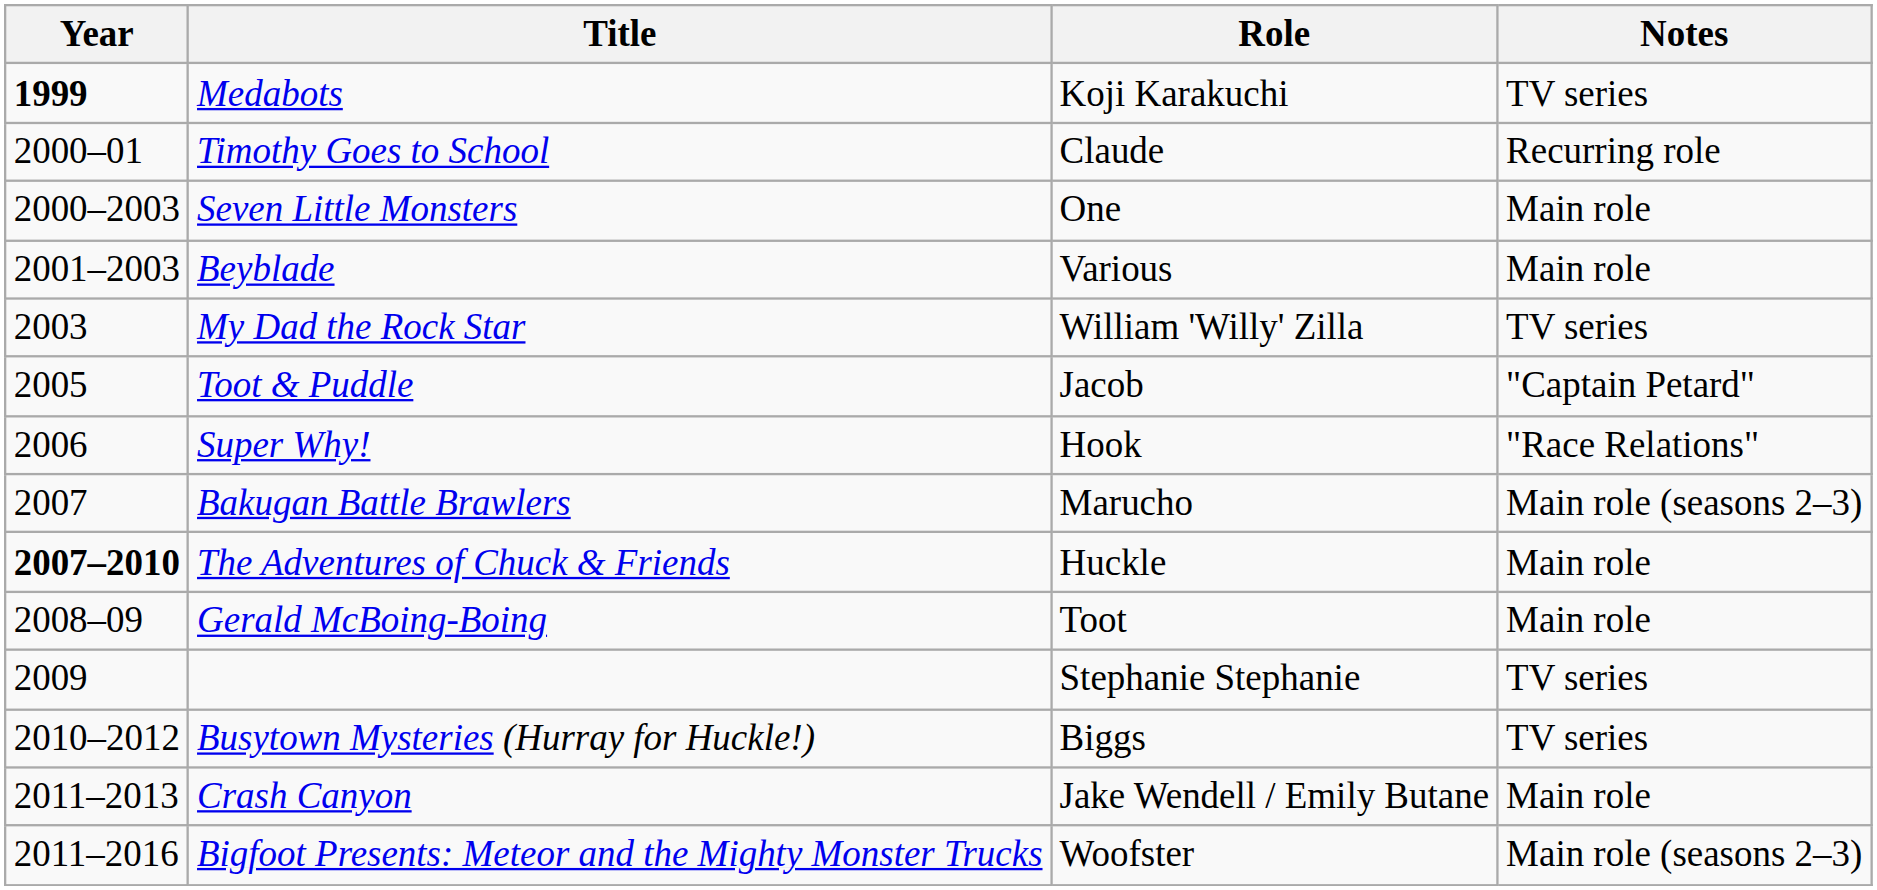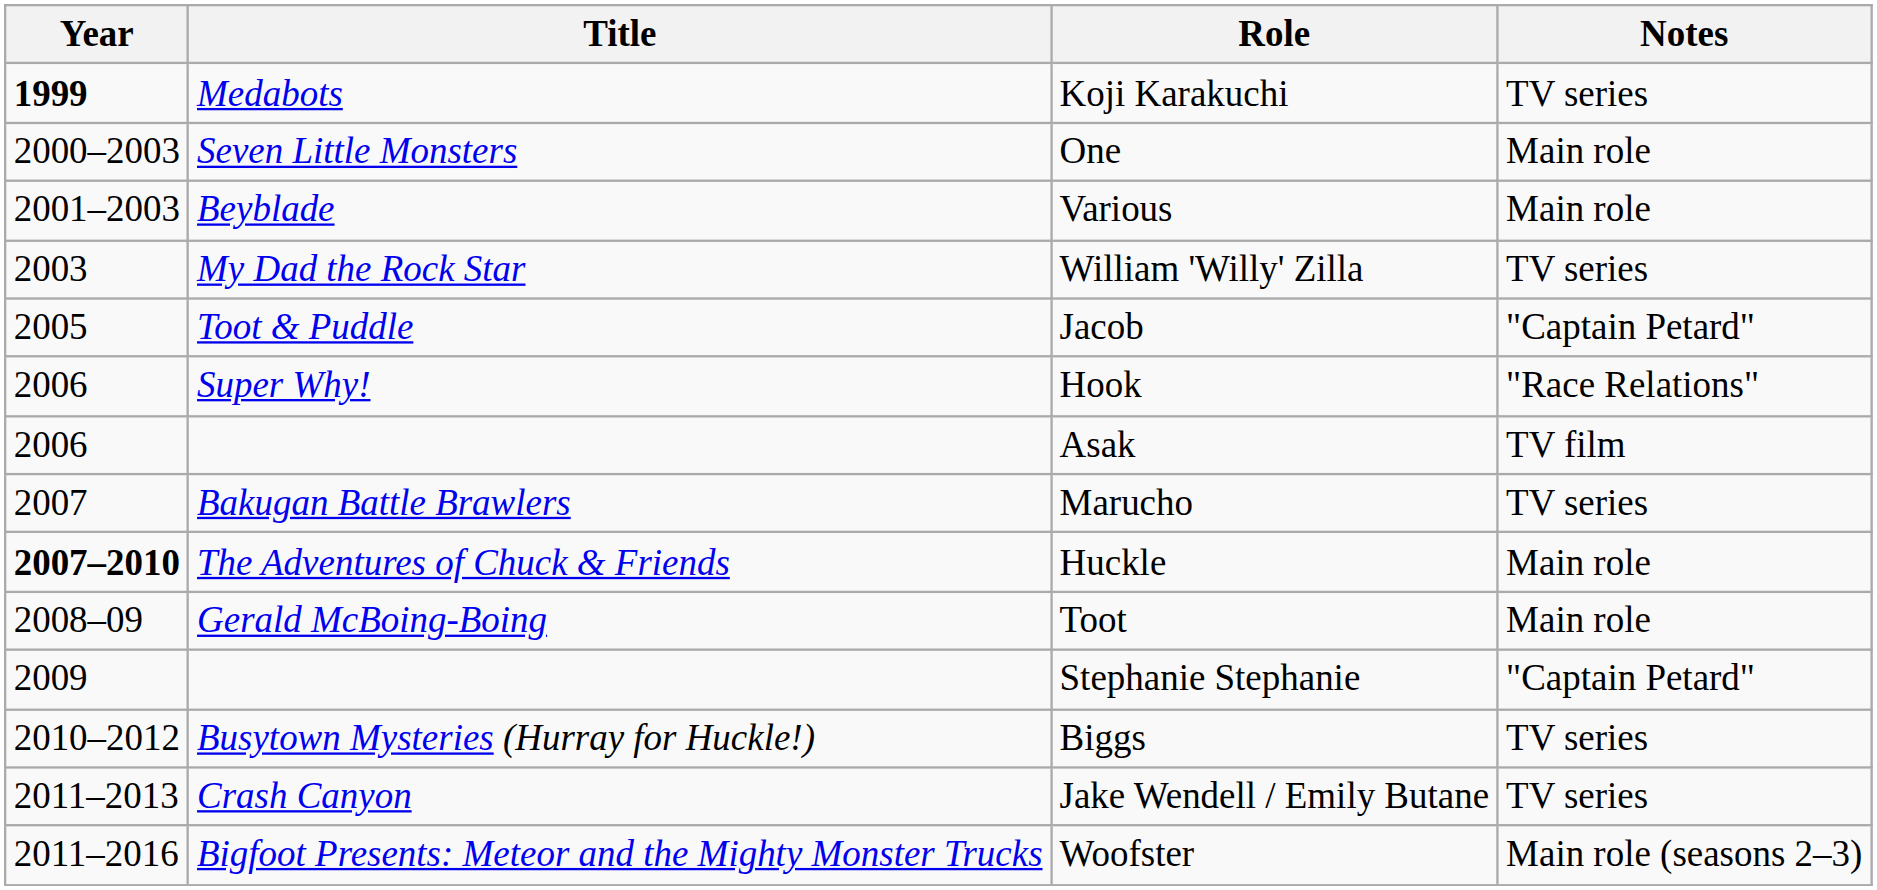- row: 2000–01 | Timothy Goes to School | Claude | Recurring role
+ row: 2006 | Asak | TV film
Marucho | Notes: Main role (seasons 2–3) -> TV series
Stephanie Stephanie | Notes: TV series -> "Captain Petard"
Jake Wendell / Emily Butane | Notes: Main role -> TV series
